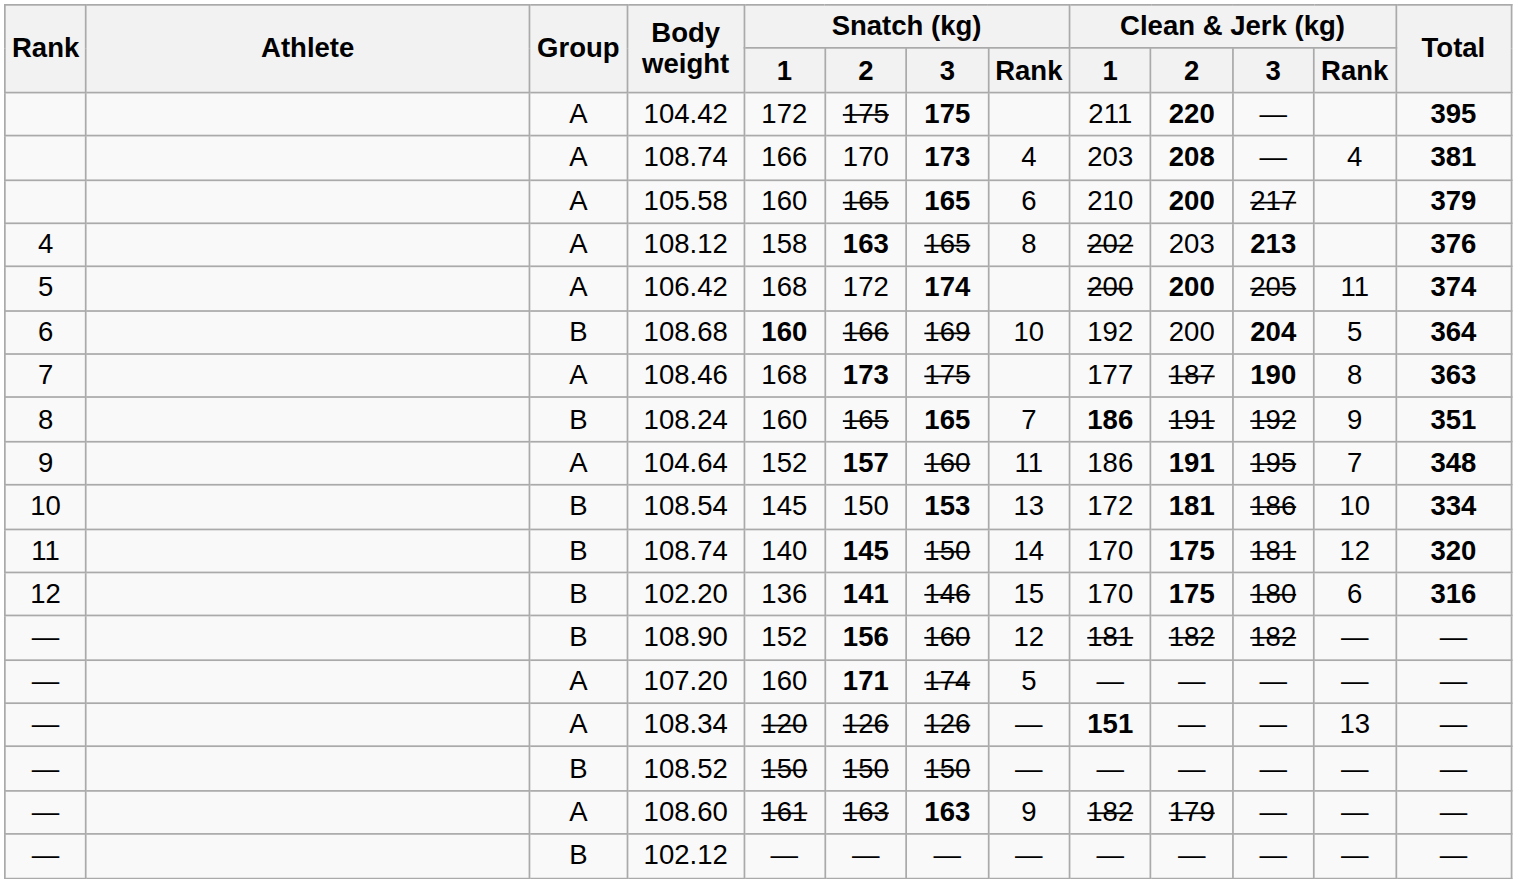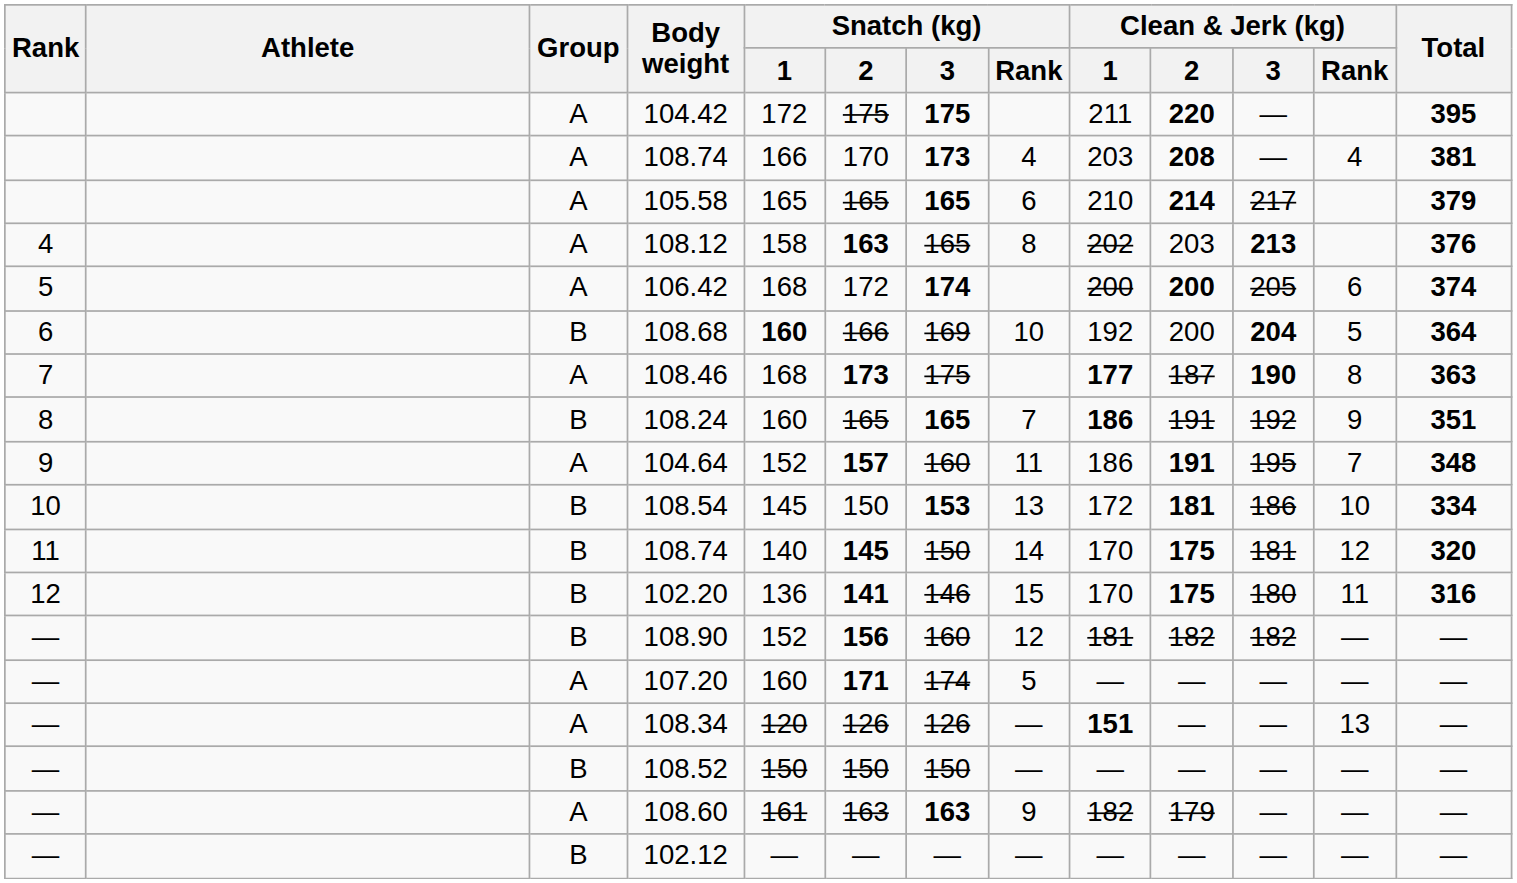105.58 | Snatch (kg) / 1: 160 -> 165
105.58 | Clean & Jerk (kg) / 2: 200 -> 214
106.42 | Clean & Jerk (kg) / Rank: 11 -> 6
108.46 | Clean & Jerk (kg) / 1: normal -> bold
102.20 | Clean & Jerk (kg) / Rank: 6 -> 11
